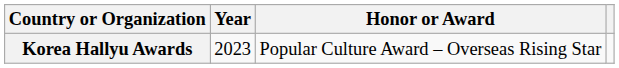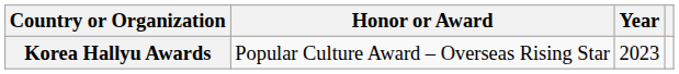columns swapped: Year <-> Honor or Award
